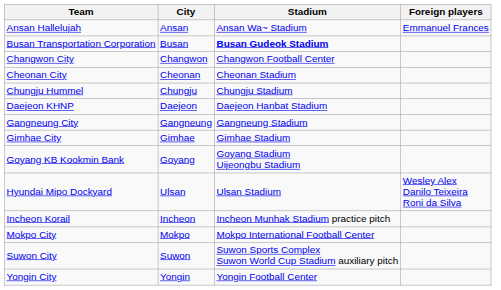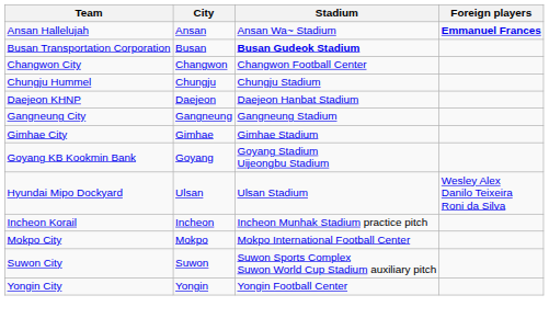Ansan Hallelujah | Foreign players: normal -> bold
- row: Cheonan City | Cheonan | Cheonan Stadium
